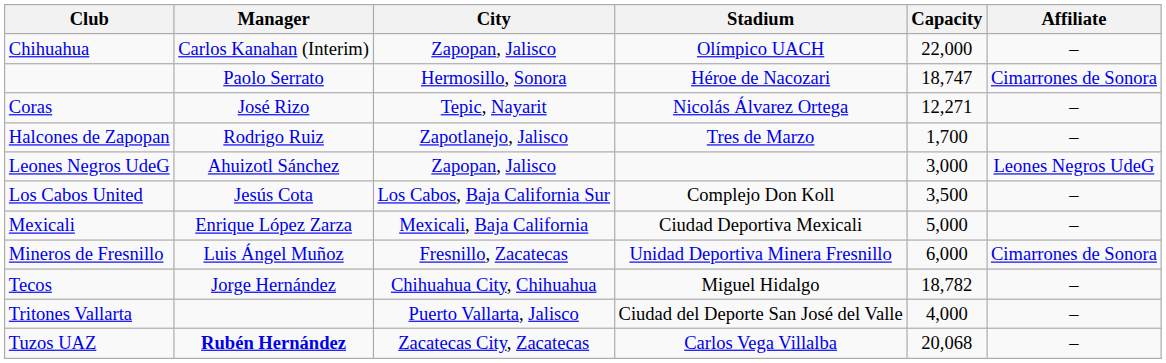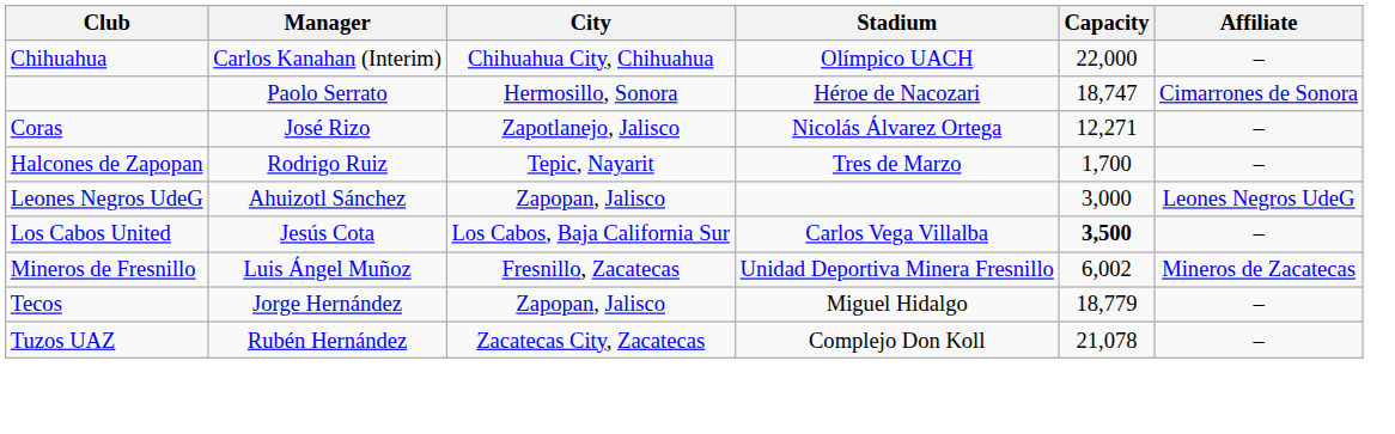Chihuahua | City: Zapopan, Jalisco -> Chihuahua City, Chihuahua
Coras | City: Tepic, Nayarit -> Zapotlanejo, Jalisco
Halcones de Zapopan | City: Zapotlanejo, Jalisco -> Tepic, Nayarit
Los Cabos United | Stadium: Complejo Don Koll -> Carlos Vega Villalba
Los Cabos United | Capacity: normal -> bold
- row: Mexicali | Enrique López Zarza | Mexicali, Baja California | Ciudad Deportiva Mexicali | 5,000 | –
Mineros de Fresnillo | Capacity: 6,000 -> 6,002
Mineros de Fresnillo | Affiliate: Cimarrones de Sonora -> Mineros de Zacatecas
Tecos | City: Chihuahua City, Chihuahua -> Zapopan, Jalisco
Tecos | Capacity: 18,782 -> 18,779
- row: Tritones Vallarta | Puerto Vallarta, Jalisco | Ciudad del Deporte San José del Valle | 4,000 | –
Tuzos UAZ | Manager: bold -> normal
Tuzos UAZ | Stadium: Carlos Vega Villalba -> Complejo Don Koll
Tuzos UAZ | Capacity: 20,068 -> 21,078
